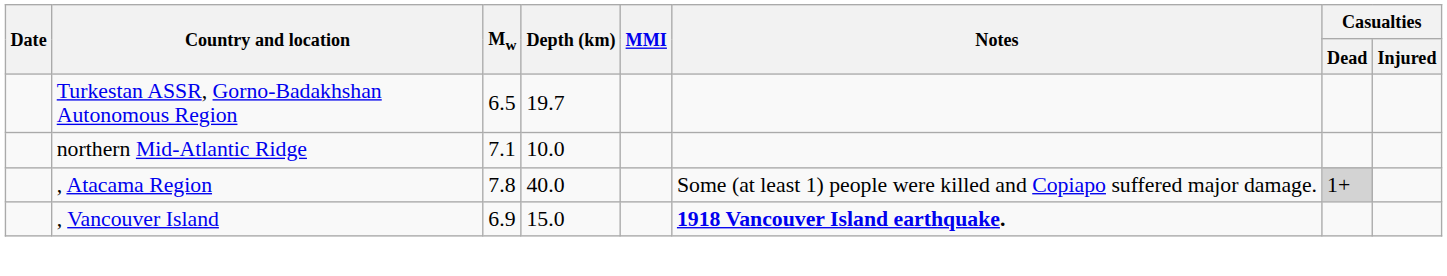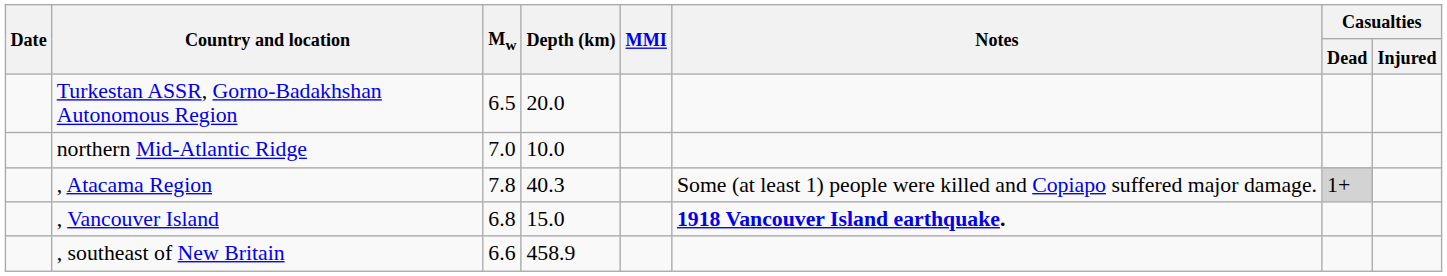Turkestan ASSR, Gorno-Badakhshan Autonomous Region | Depth (km): 19.7 -> 20.0
northern Mid-Atlantic Ridge | Mw: 7.1 -> 7.0
, Atacama Region | Depth (km): 40.0 -> 40.3
, Vancouver Island | Mw: 6.9 -> 6.8
+ row: , southeast of New Britain | 6.6 | 458.9
